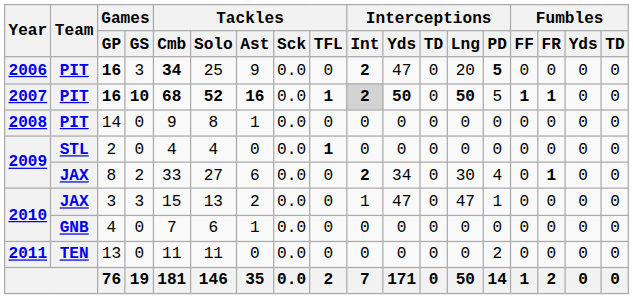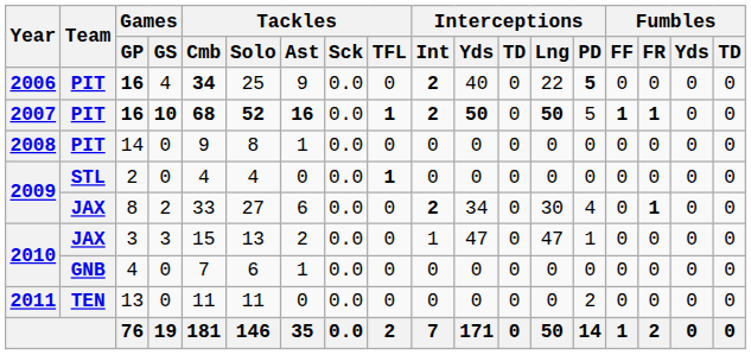2006 / 16 | Games / GS: 3 -> 4
2006 / 16 | Interceptions / Yds: 47 -> 40
2006 / 16 | Interceptions / Lng: 20 -> 22
2007 / 16 | Interceptions / Int: lightgrey background -> no background
